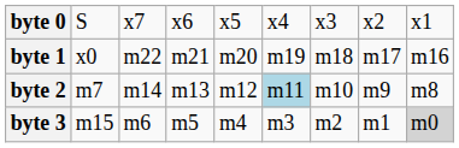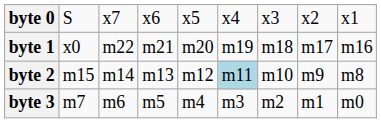byte 2 | column 2: m7 -> m15
byte 3 | column 2: m15 -> m7
byte 3 | column 9: lightgrey background -> no background
